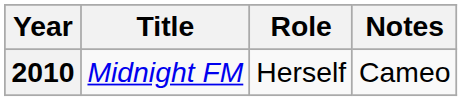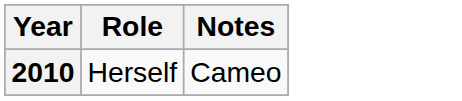- column: Title | Midnight FM
